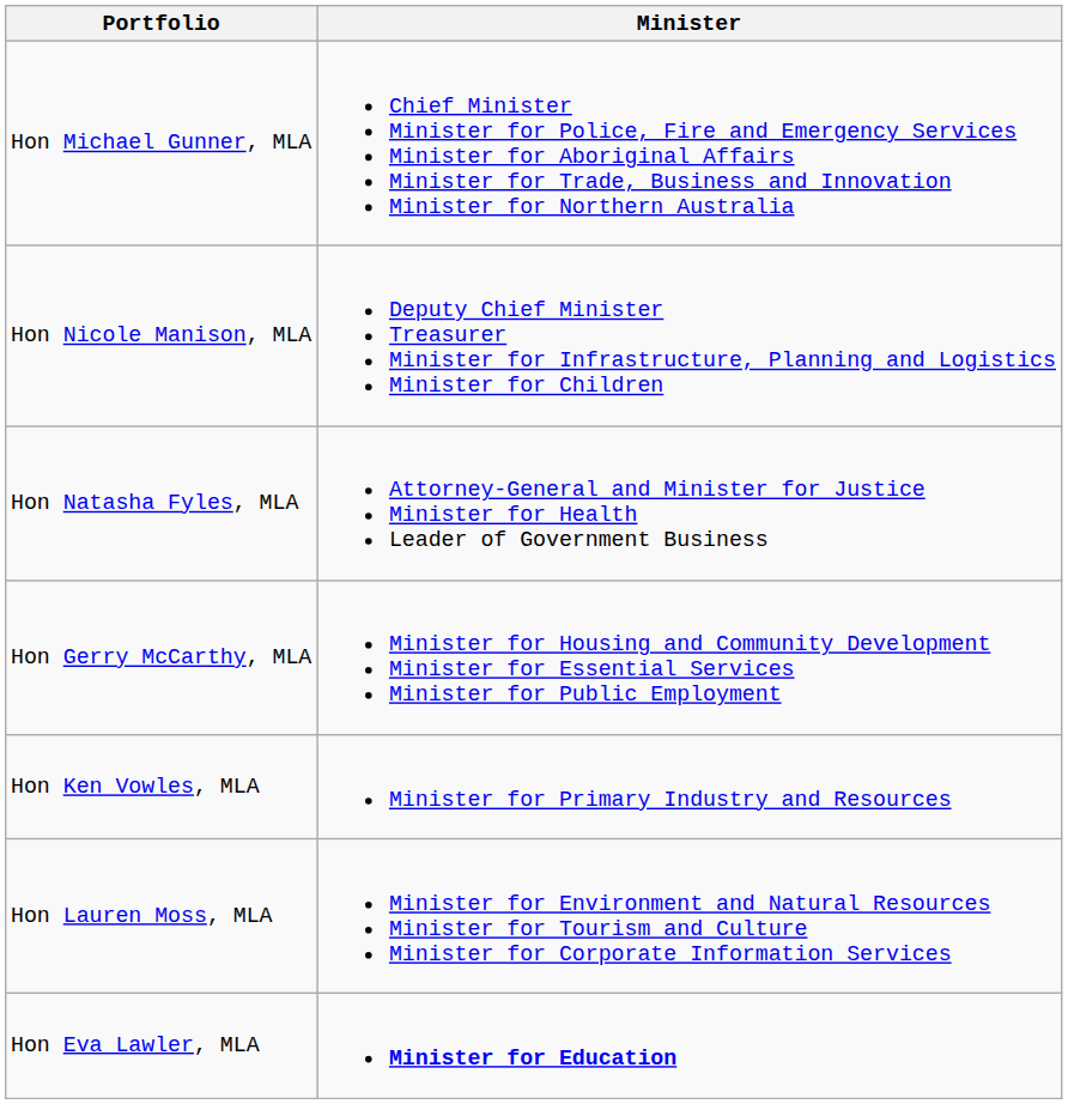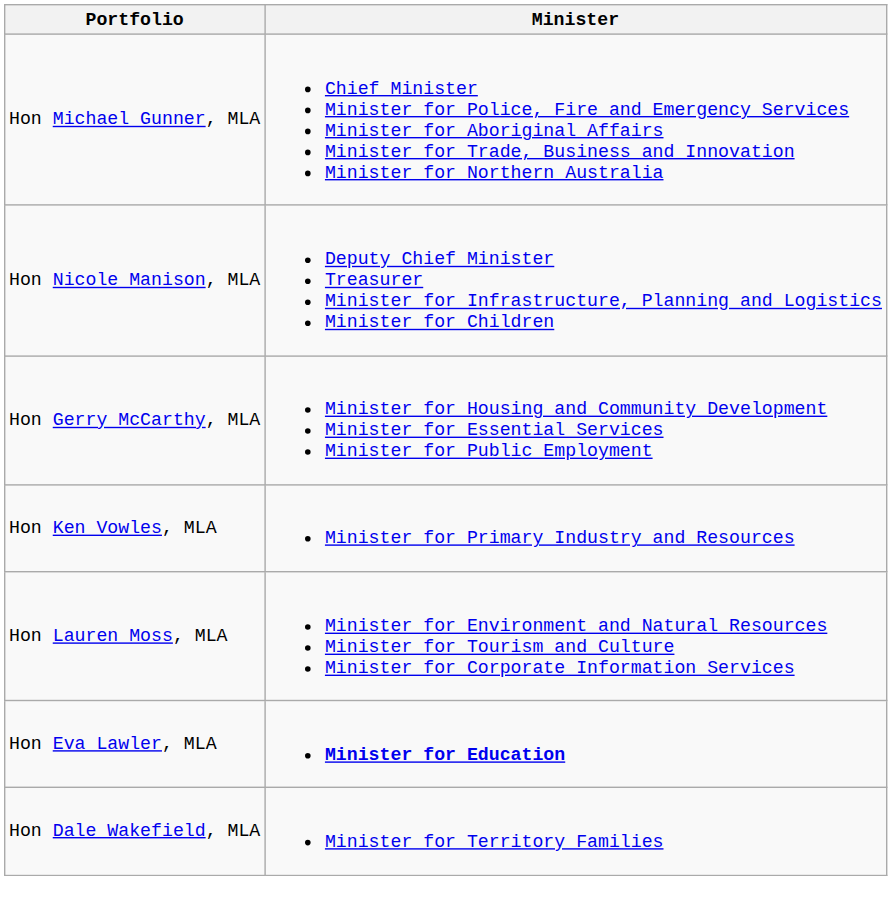- row: Hon Natasha Fyles, MLA | Attorney-General and Minister for Justice Minister for Health Leader of Government Business
+ row: Hon Dale Wakefield, MLA | Minister for Territory Families
